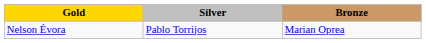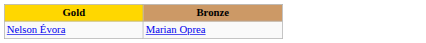- column: Silver | Pablo Torrijos
